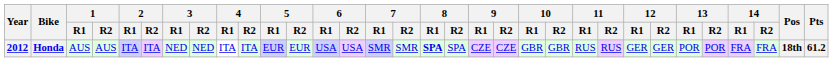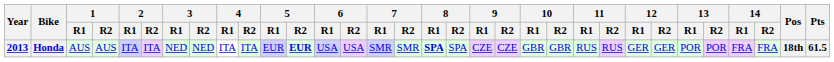Honda | Year: 2012 -> 2013
Honda | 5 / R2: normal -> bold
Honda | Pts: 61.2 -> 61.5
